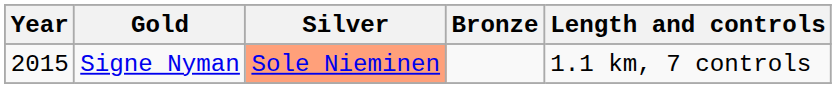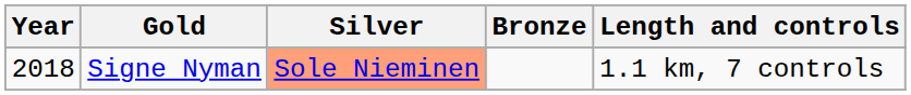Signe Nyman | Year: 2015 -> 2018
